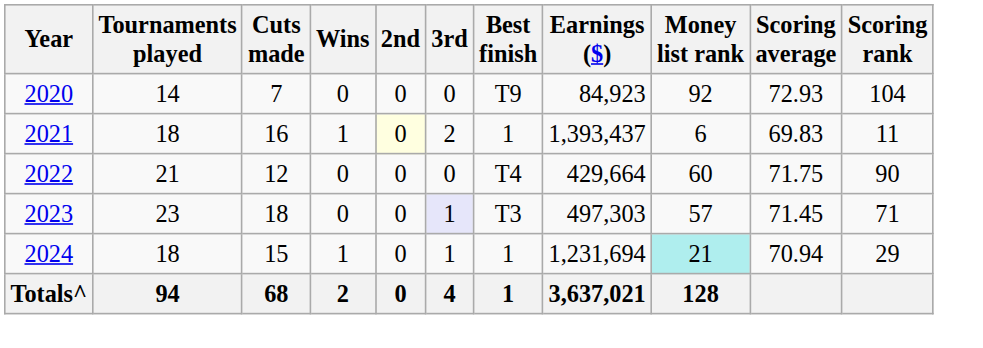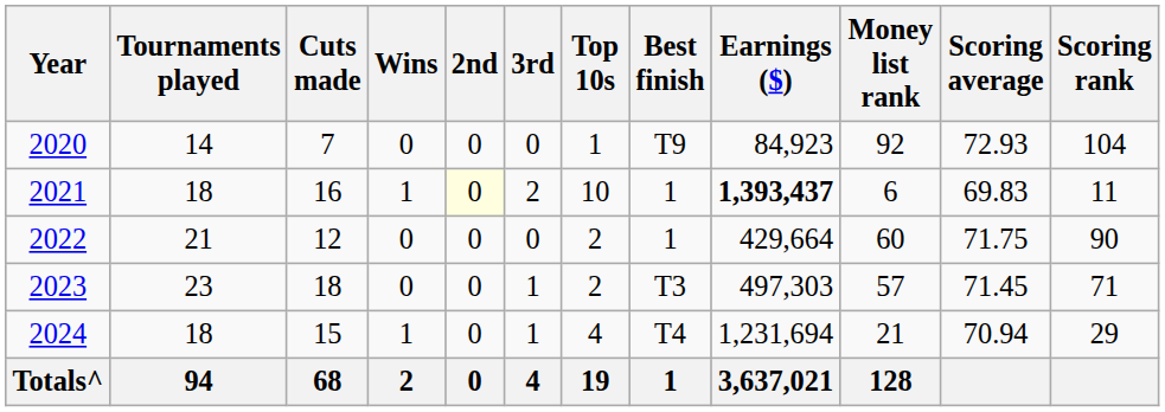+ column: Top 10s | 1 | 10 | 2 | 2 | 4 | 19
2021 | Earnings ($): normal -> bold
2022 | Best finish: T4 -> 1
2023 | 3rd: lavender background -> no background
2024 | Best finish: 1 -> T4
2024 | Money list rank: paleturquoise background -> no background
